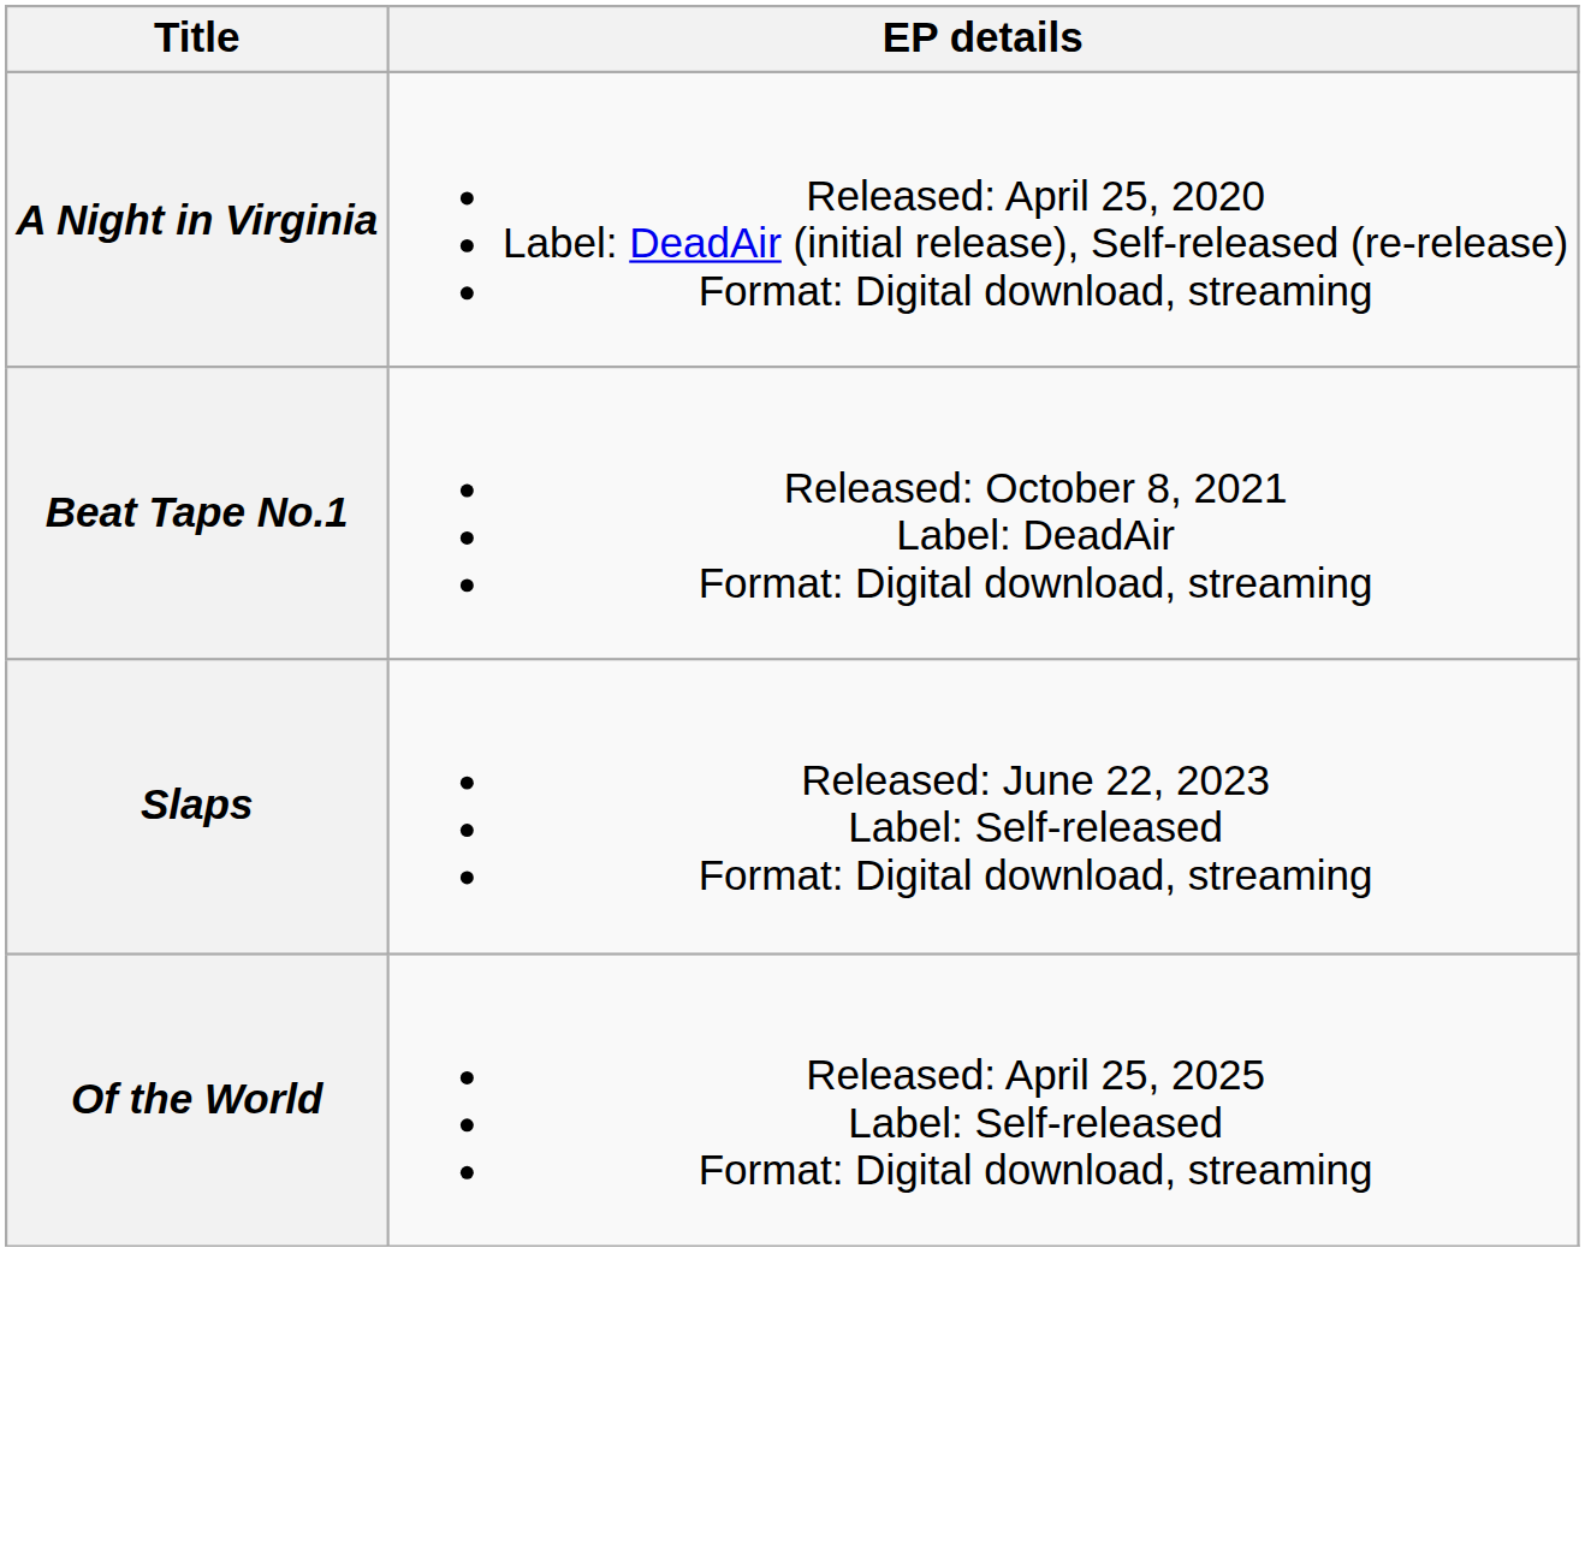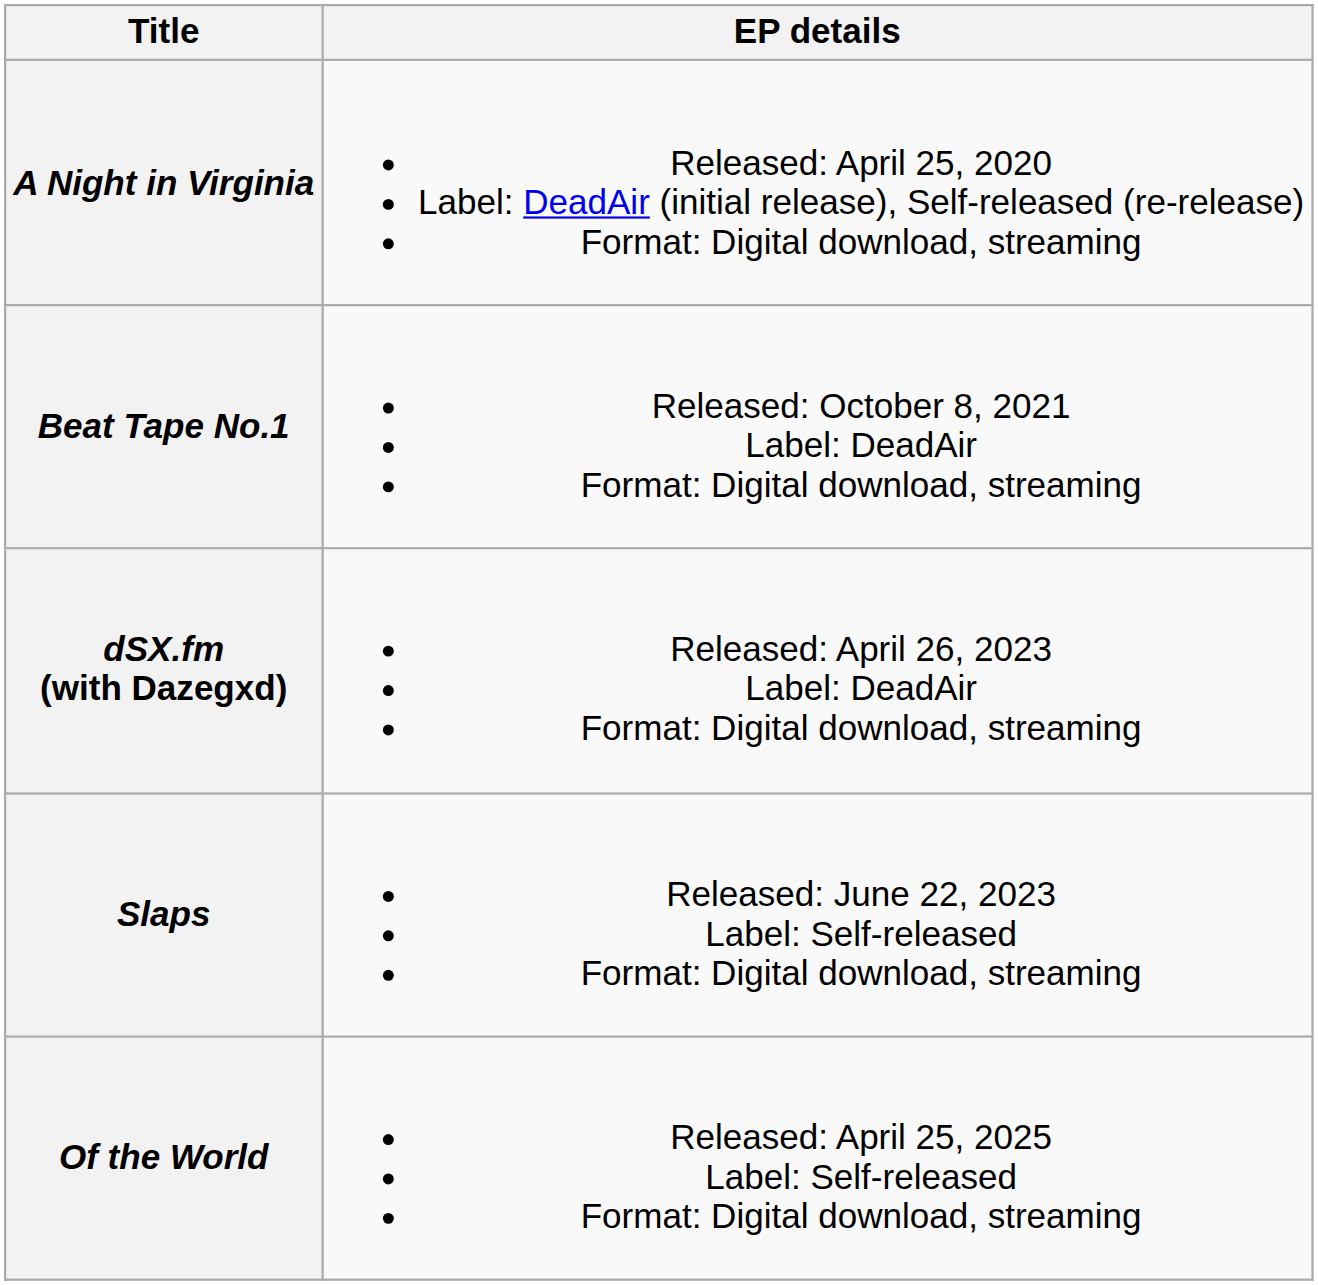+ row: dSX.fm (with Dazegxd) | Released: April 26, 2023 Label: DeadAir Format: Digital download, streaming
